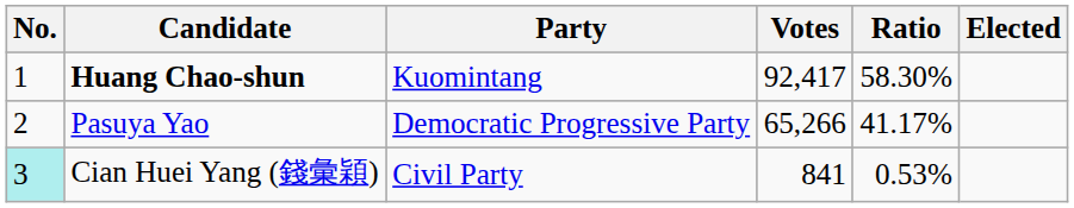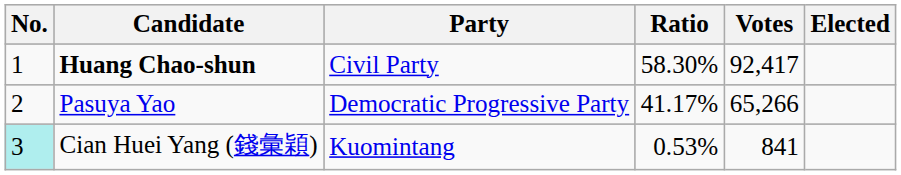columns swapped: Votes <-> Ratio
Huang Chao-shun | Party: Kuomintang -> Civil Party
Cian Huei Yang (錢彙穎) | Party: Civil Party -> Kuomintang
